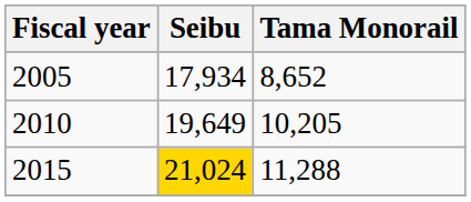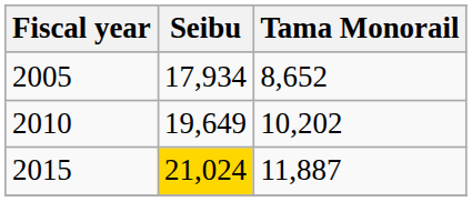2010 | Tama Monorail: 10,205 -> 10,202
2015 | Tama Monorail: 11,288 -> 11,887
